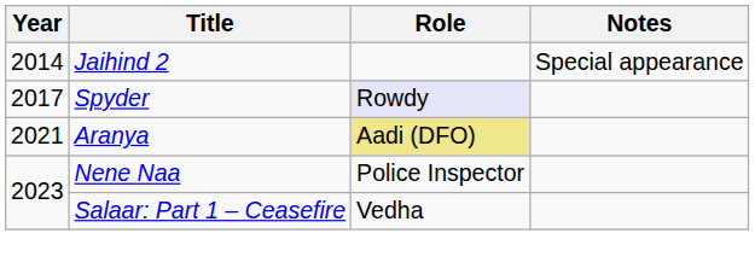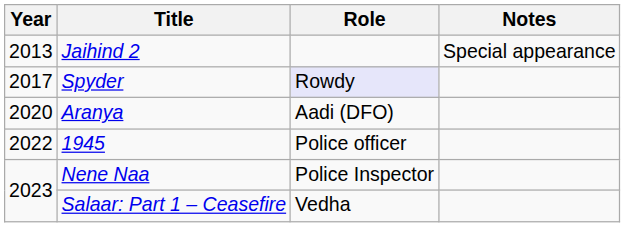Jaihind 2 | Year: 2014 -> 2013
Aranya | Year: 2021 -> 2020
Aranya | Role: khaki background -> no background
+ row: 2022 | 1945 | Police officer
